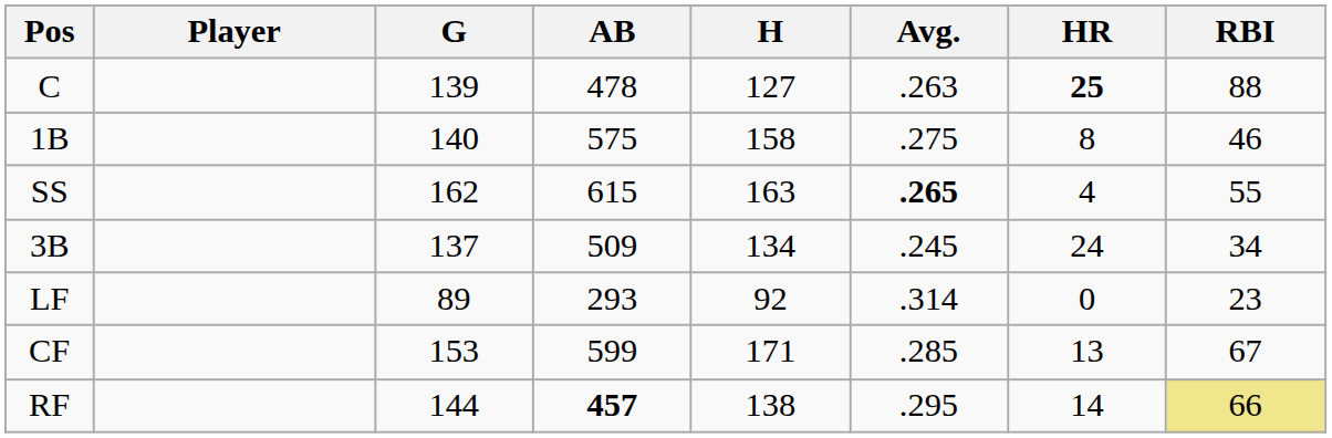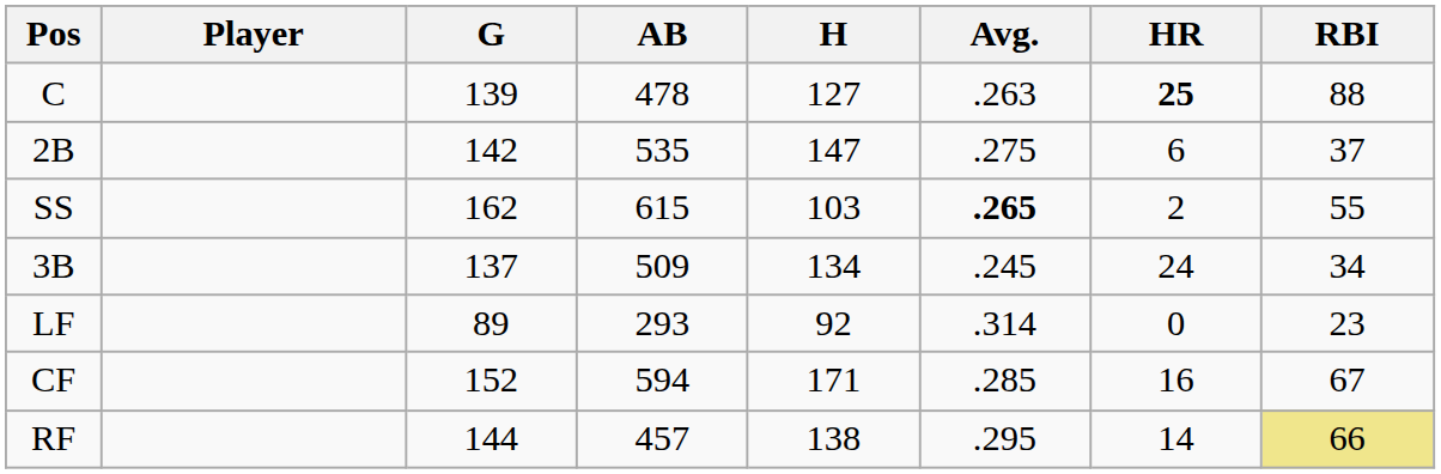- row: 1B | 140 | 575 | 158 | .275 | 8 | 46
+ row: 2B | 142 | 535 | 147 | .275 | 6 | 37
SS | H: 163 -> 103
SS | HR: 4 -> 2
CF | G: 153 -> 152
CF | AB: 599 -> 594
CF | HR: 13 -> 16
RF | AB: bold -> normal
